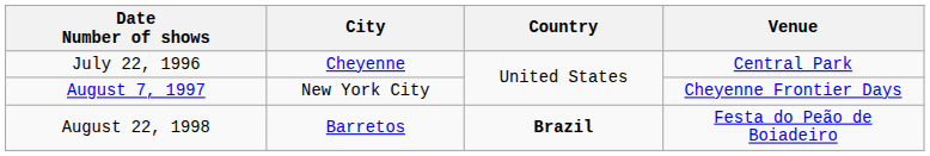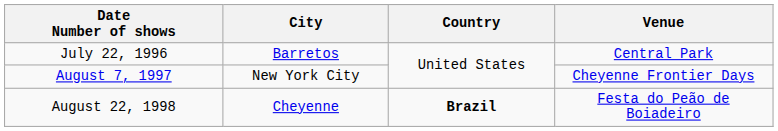July 22, 1996 | City: Cheyenne -> Barretos
August 22, 1998 | City: Barretos -> Cheyenne
